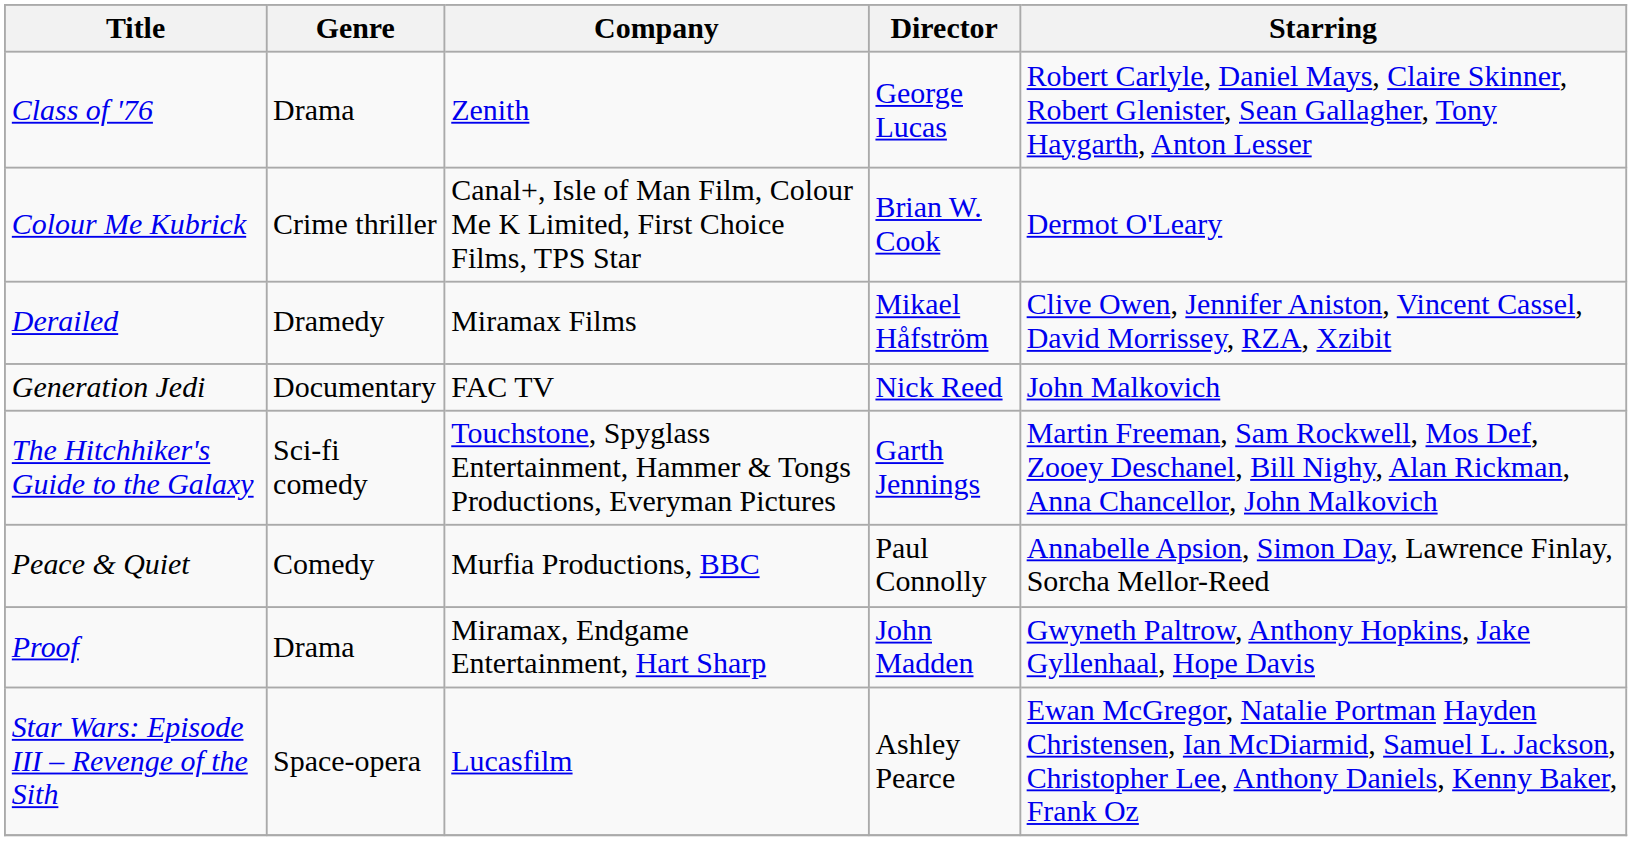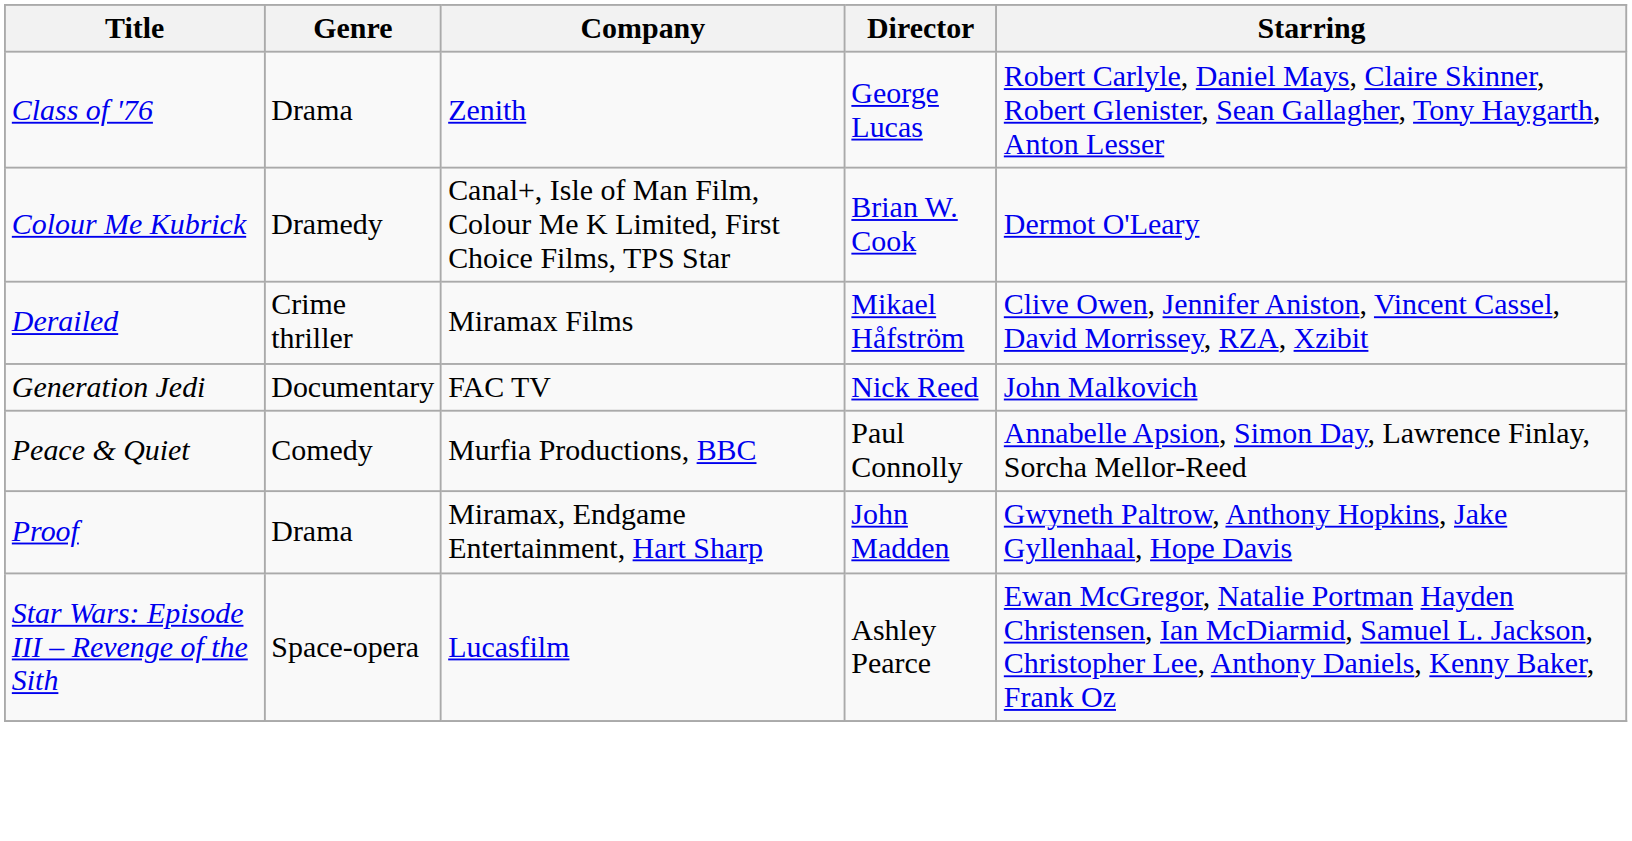Colour Me Kubrick | Genre: Crime thriller -> Dramedy
Derailed | Genre: Dramedy -> Crime thriller
- row: The Hitchhiker's Guide to the Galaxy | Sci-fi comedy | Touchstone, Spyglass Entertainment, Hammer & Tongs Productions, Everyman Pictures | Garth Jennings | Martin Freeman, Sam Rockwell, Mos Def, Zooey Deschanel, Bill Nighy, Alan Rickman, Anna Chancellor, John Malkovich
